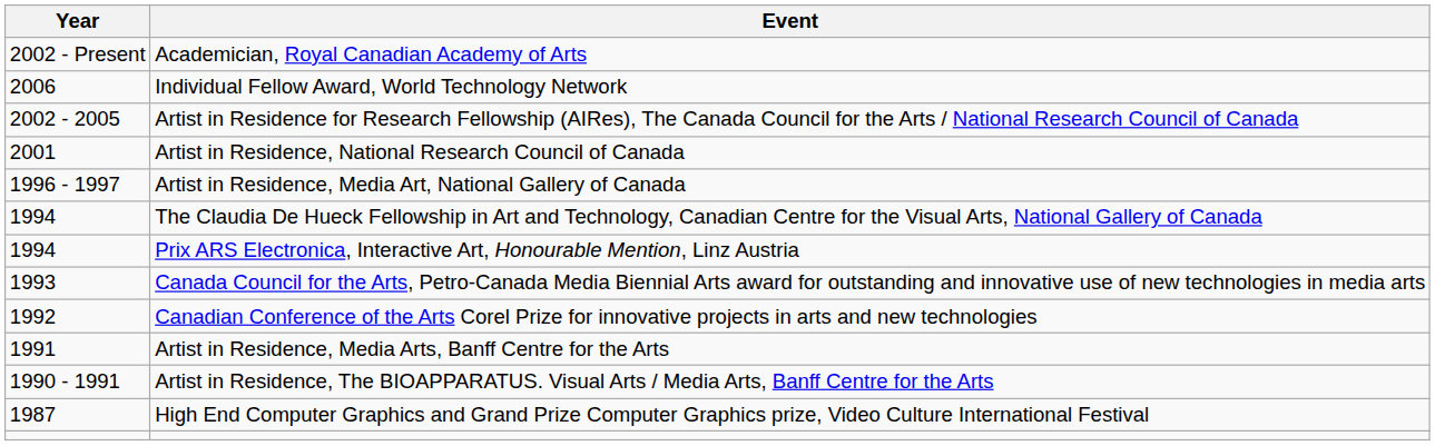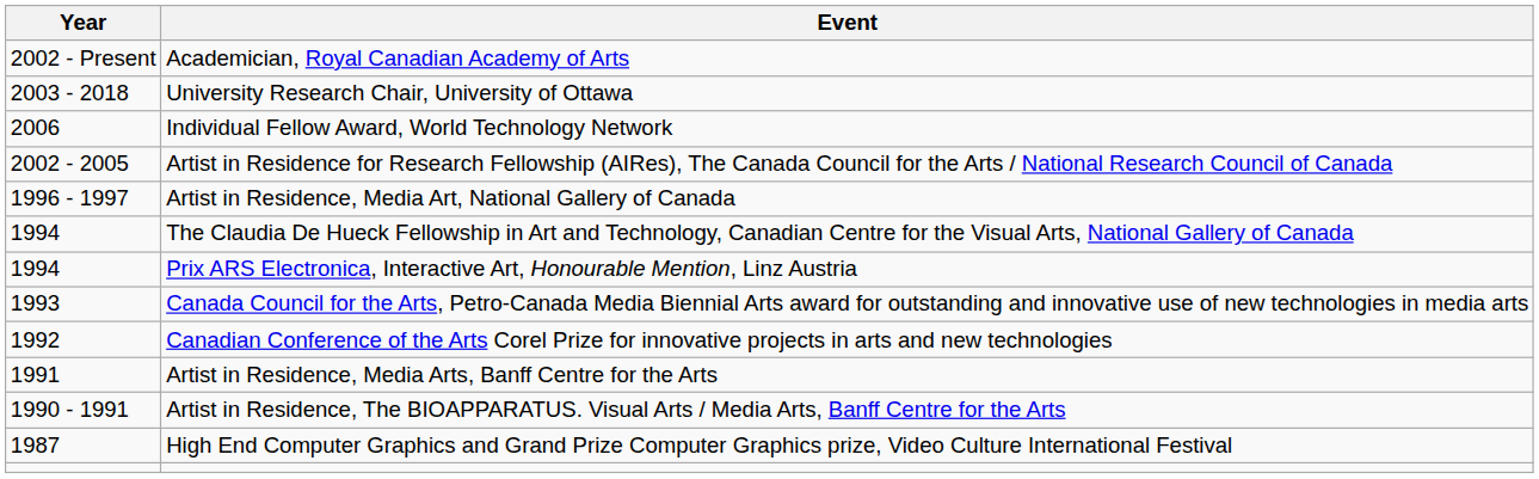+ row: 2003 - 2018 | University Research Chair, University of Ottawa
- row: 2001 | Artist in Residence, National Research Council of Canada
